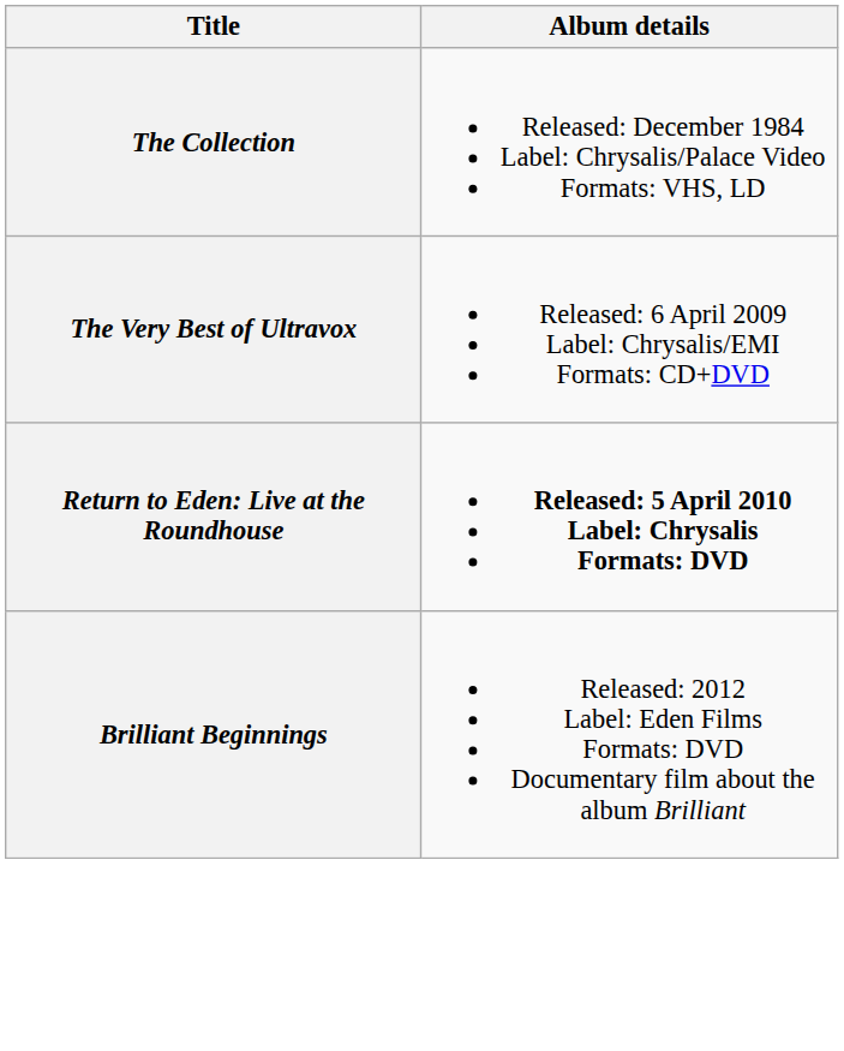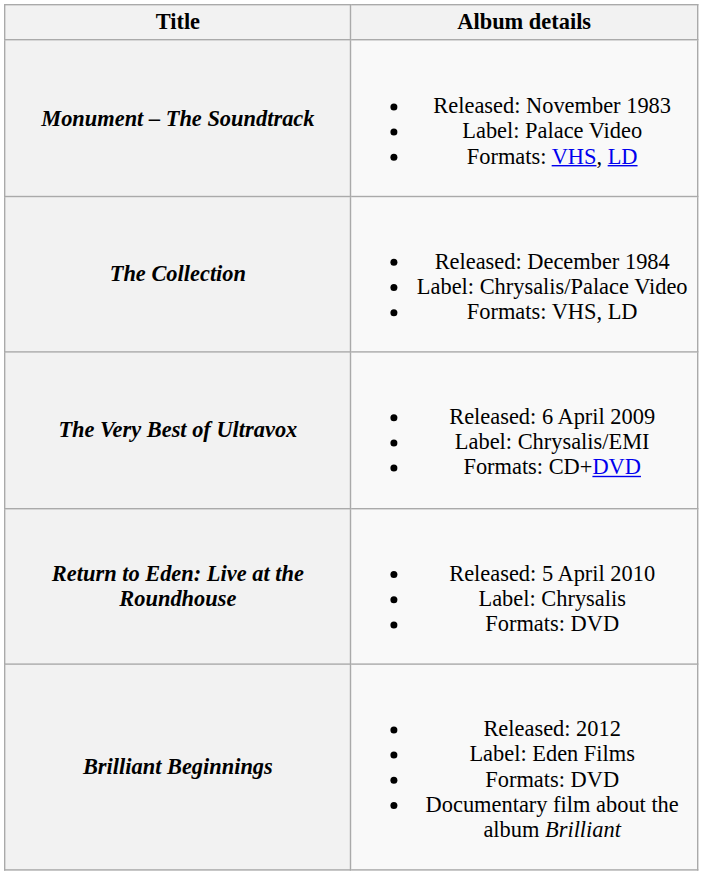+ row: Monument – The Soundtrack | Released: November 1983 Label: Palace Video Formats: VHS, LD
Return to Eden: Live at the Roundhouse | Album details: bold -> normal
